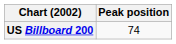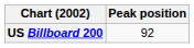US Billboard 200 | Peak position: 74 -> 92
